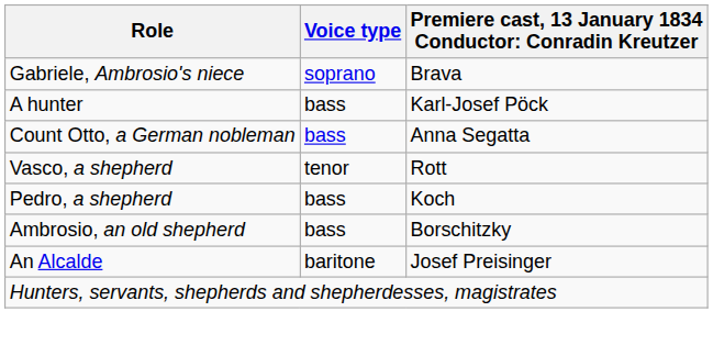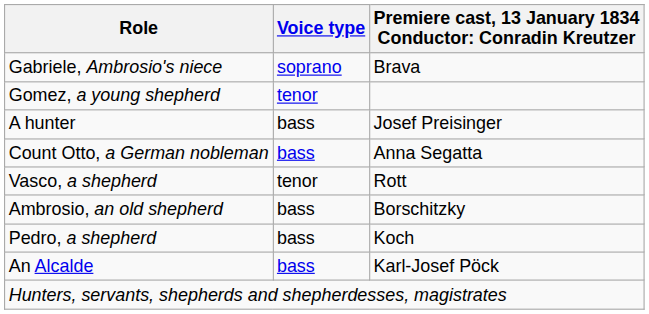+ row: Gomez, a young shepherd | tenor
A hunter | column 3: Karl-Josef Pöck -> Josef Preisinger
rows swapped: Pedro, a shepherd <-> Ambrosio, an old shepherd
An Alcalde | Voice type: baritone -> bass
An Alcalde | column 3: Josef Preisinger -> Karl-Josef Pöck
